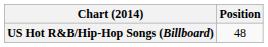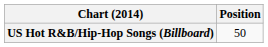US Hot R&B/Hip-Hop Songs (Billboard) | Position: 48 -> 50
